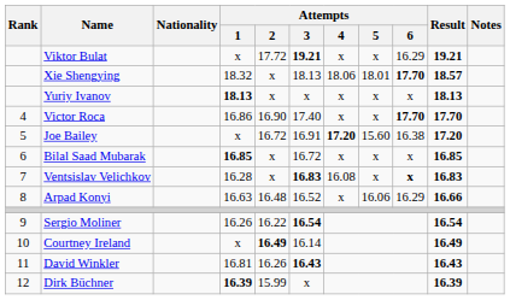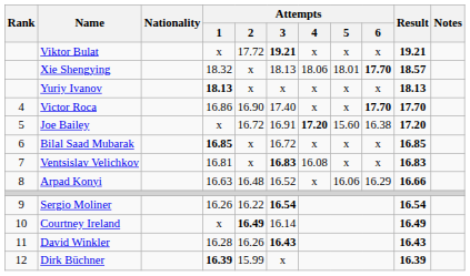Viktor Bulat | Attempts / 6: 16.29 -> x
Ventsislav Velichkov | Attempts / 1: 16.28 -> 16.81
Ventsislav Velichkov | Attempts / 6: bold -> normal
David Winkler | Attempts / 1: 16.81 -> 16.28
